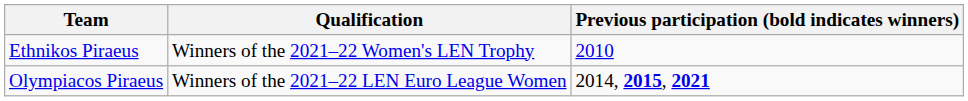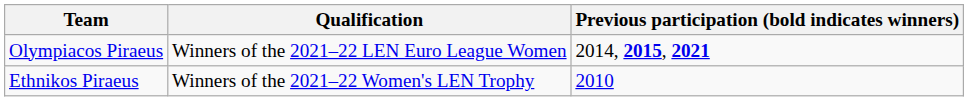rows swapped: Olympiacos Piraeus <-> Ethnikos Piraeus
